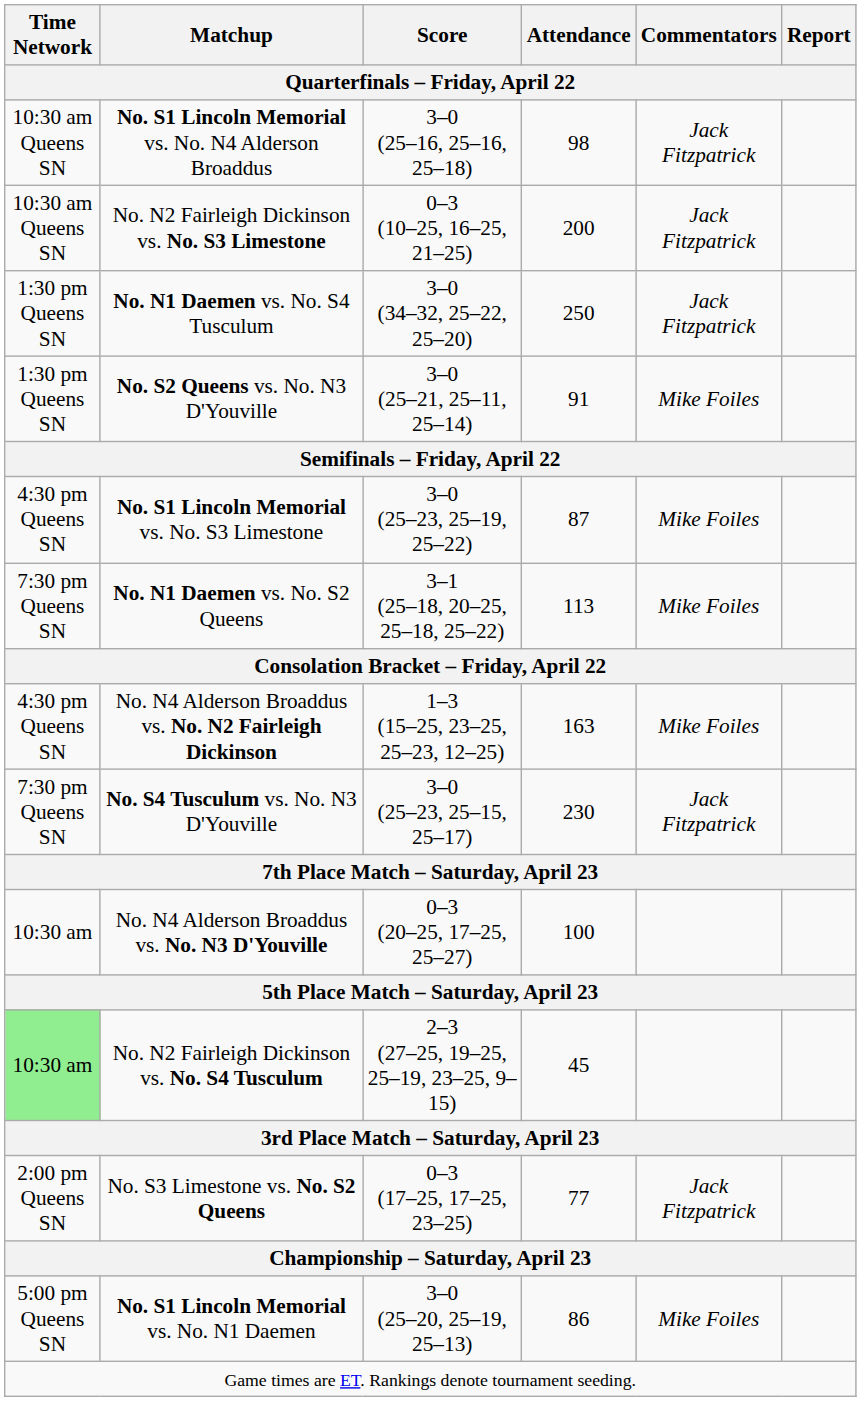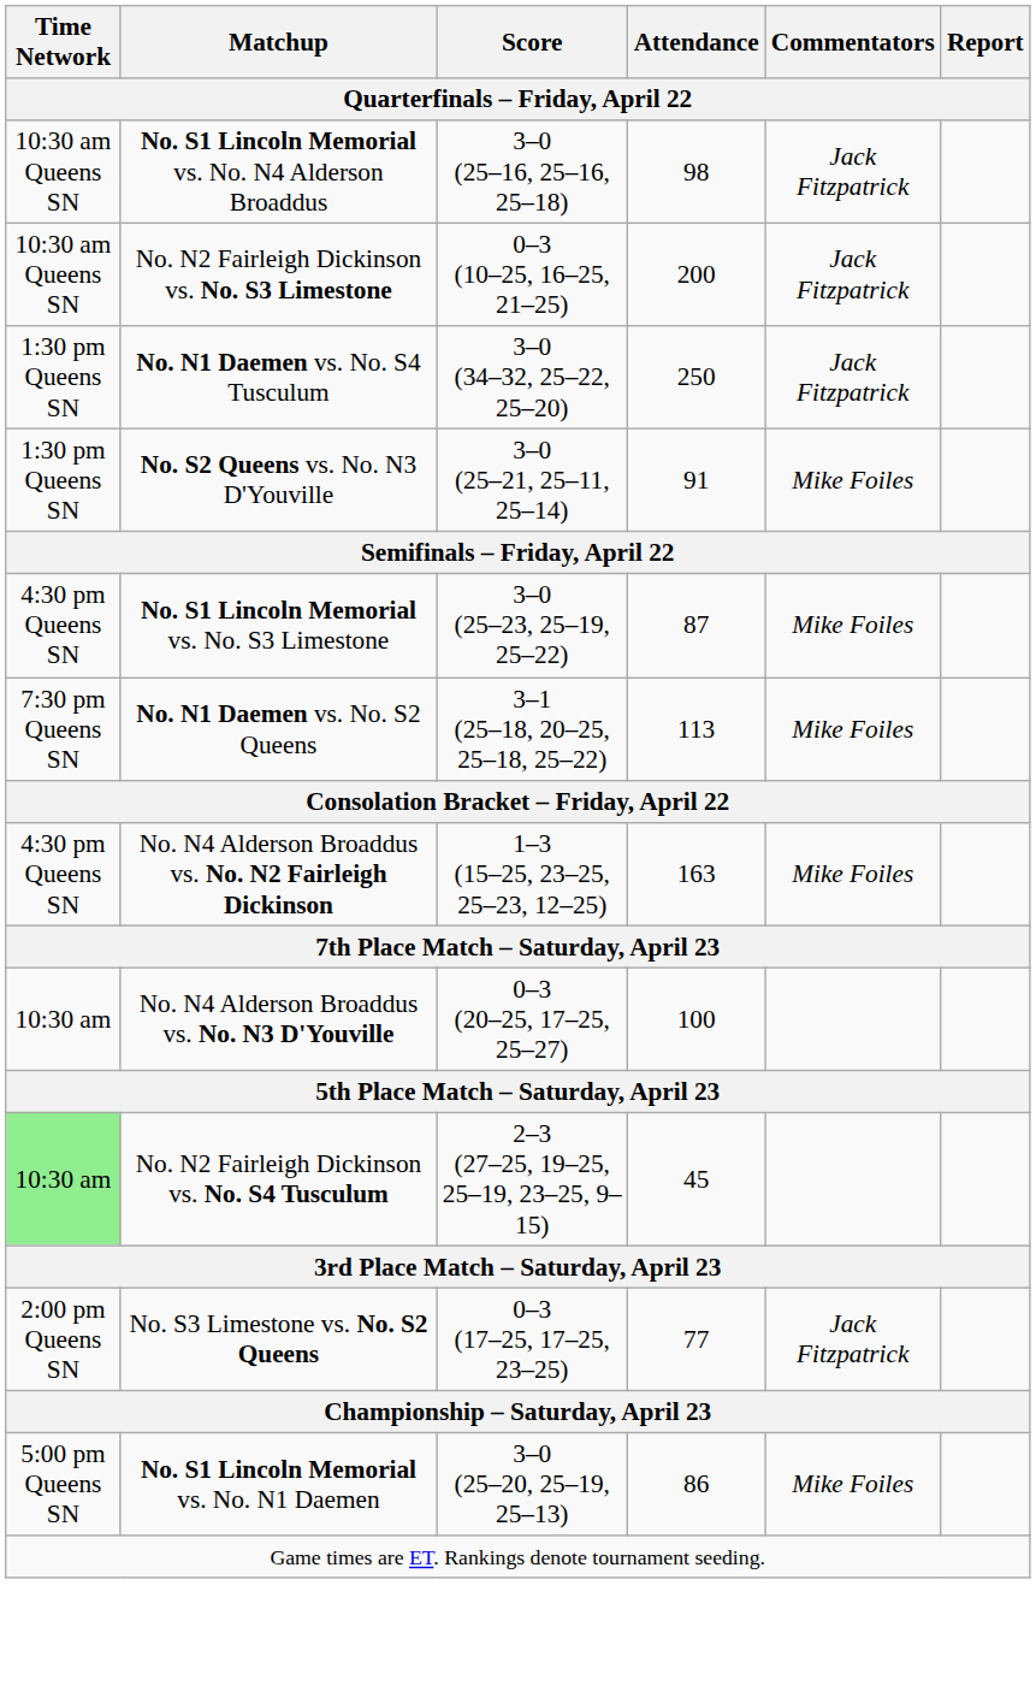- row: 7:30 pm Queens SN | No. S4 Tusculum vs. No. N3 D'Youville | 3–0 (25–23, 25–15, 25–17) | 230 | Jack Fitzpatrick
